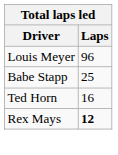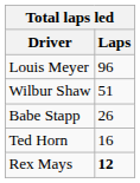+ row: Wilbur Shaw | 51
Babe Stapp | Laps: 25 -> 26
